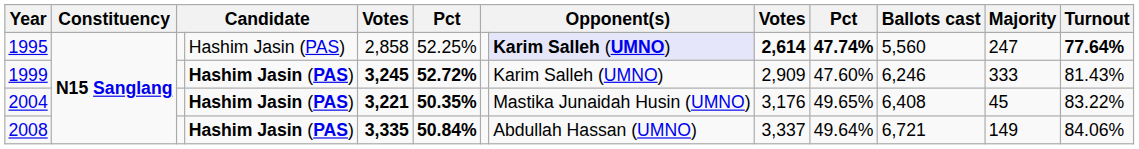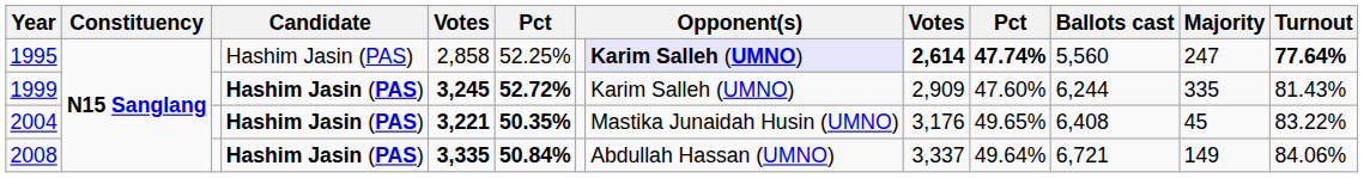1999 | Ballots cast: 6,246 -> 6,244
1999 | Majority: 333 -> 335
